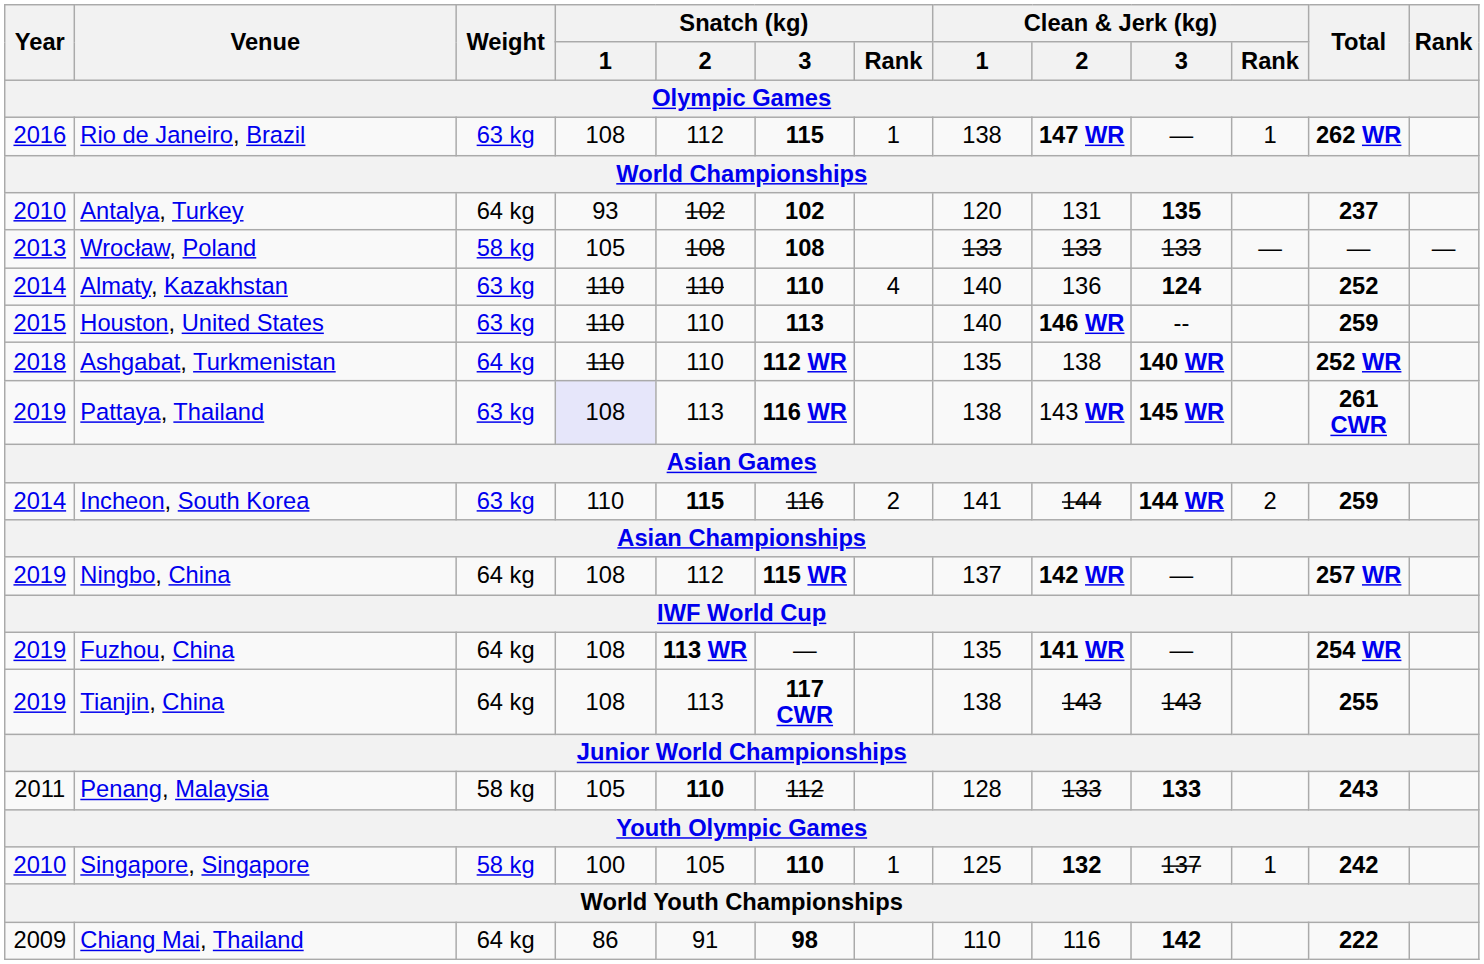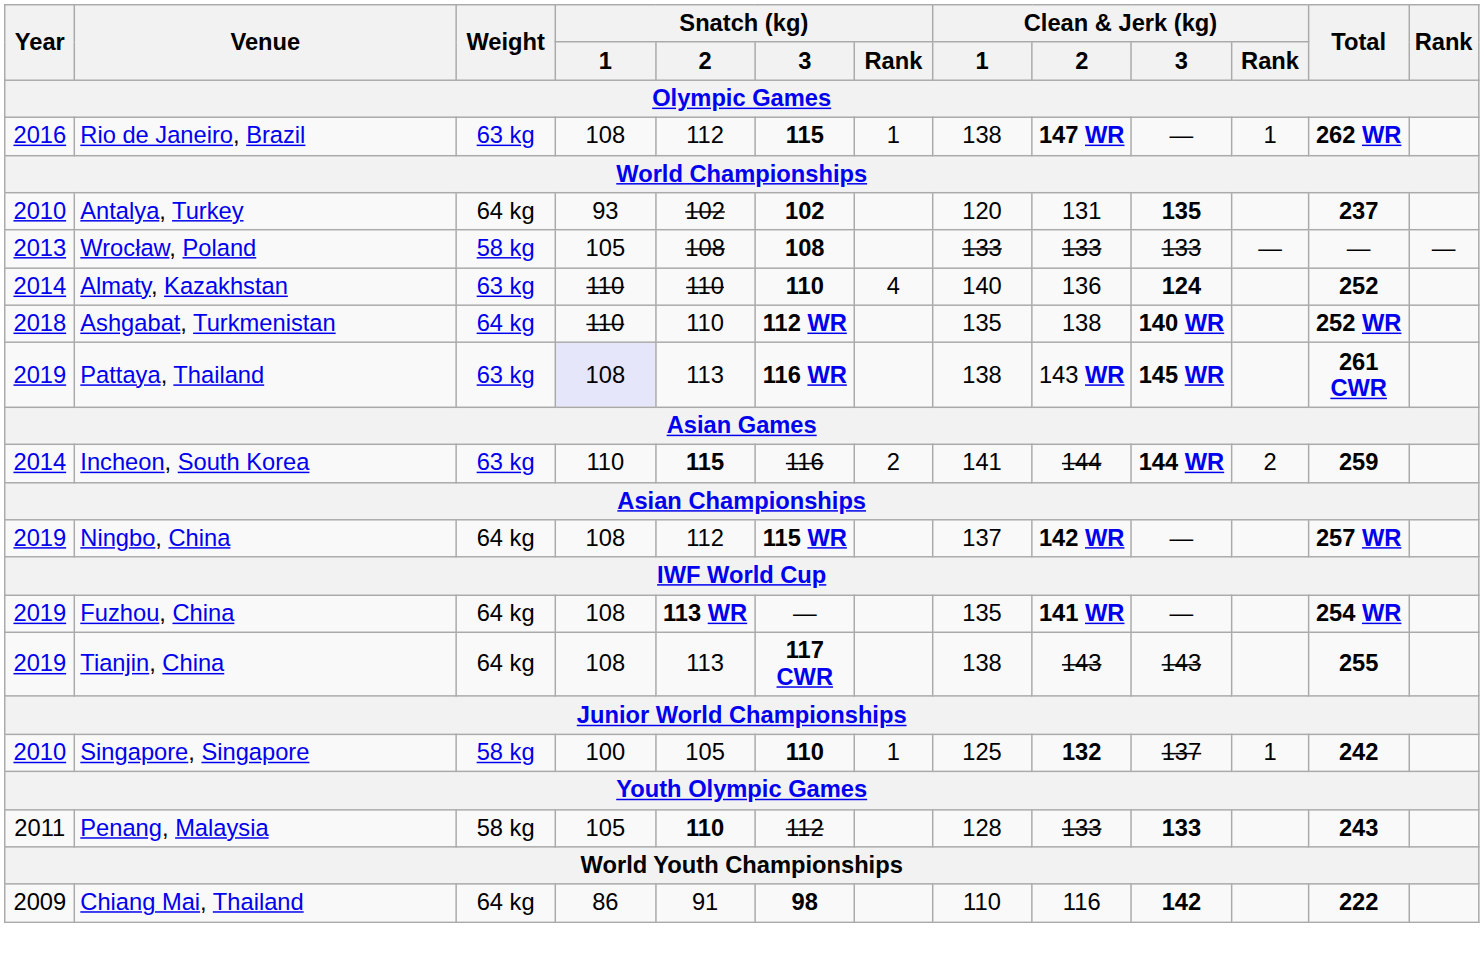- row: 2015 | Houston, United States | 63 kg | 110 | 110 | 113 | 140 | 146 WR | -- | 259
rows swapped: Penang, Malaysia <-> Singapore, Singapore
